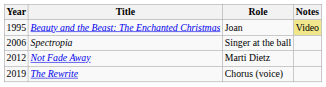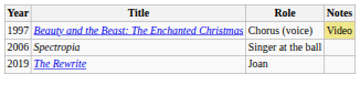Beauty and the Beast: The Enchanted Christmas | Year: 1995 -> 1997
Beauty and the Beast: The Enchanted Christmas | Role: Joan -> Chorus (voice)
- row: 2012 | Not Fade Away | Marti Dietz
The Rewrite | Role: Chorus (voice) -> Joan
